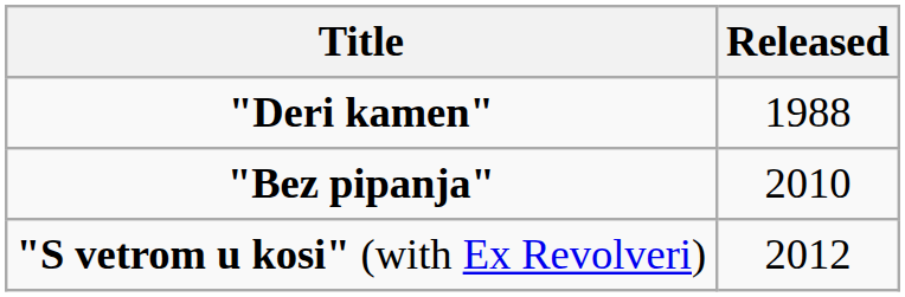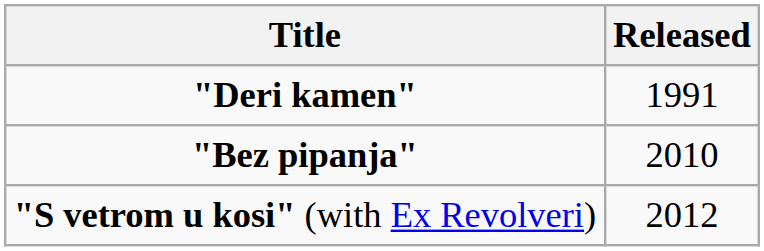"Deri kamen" | Released: 1988 -> 1991
